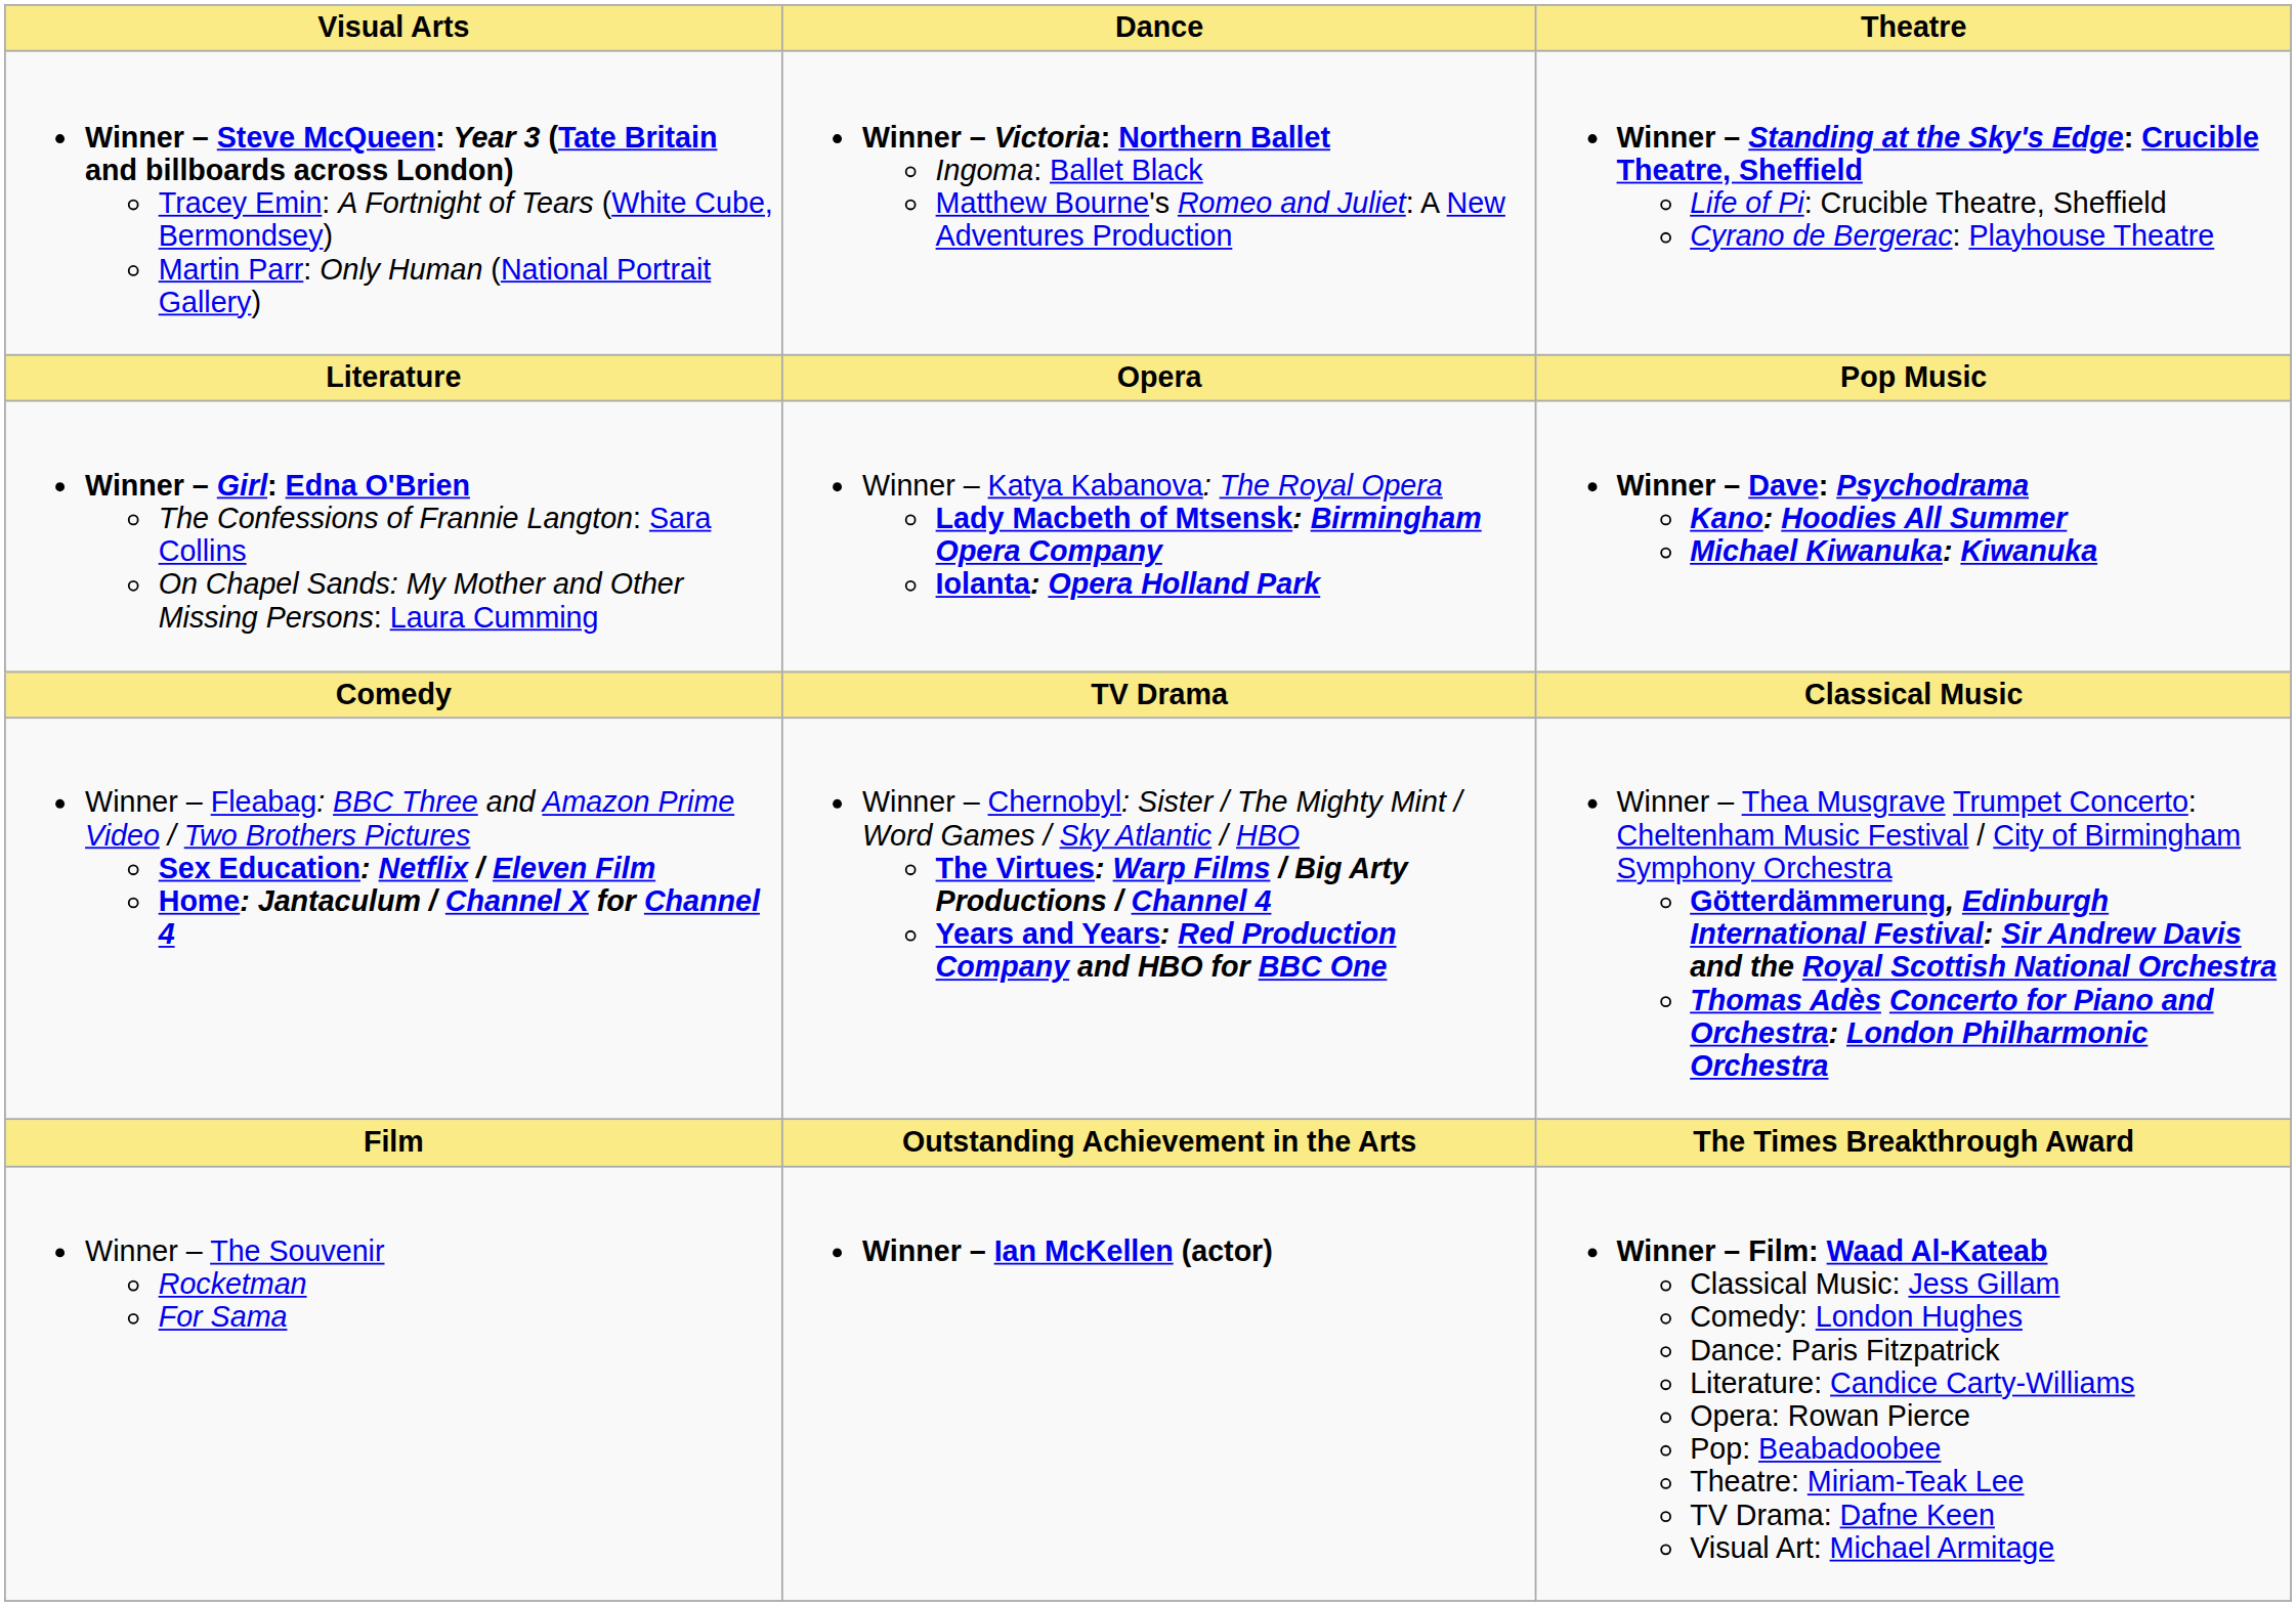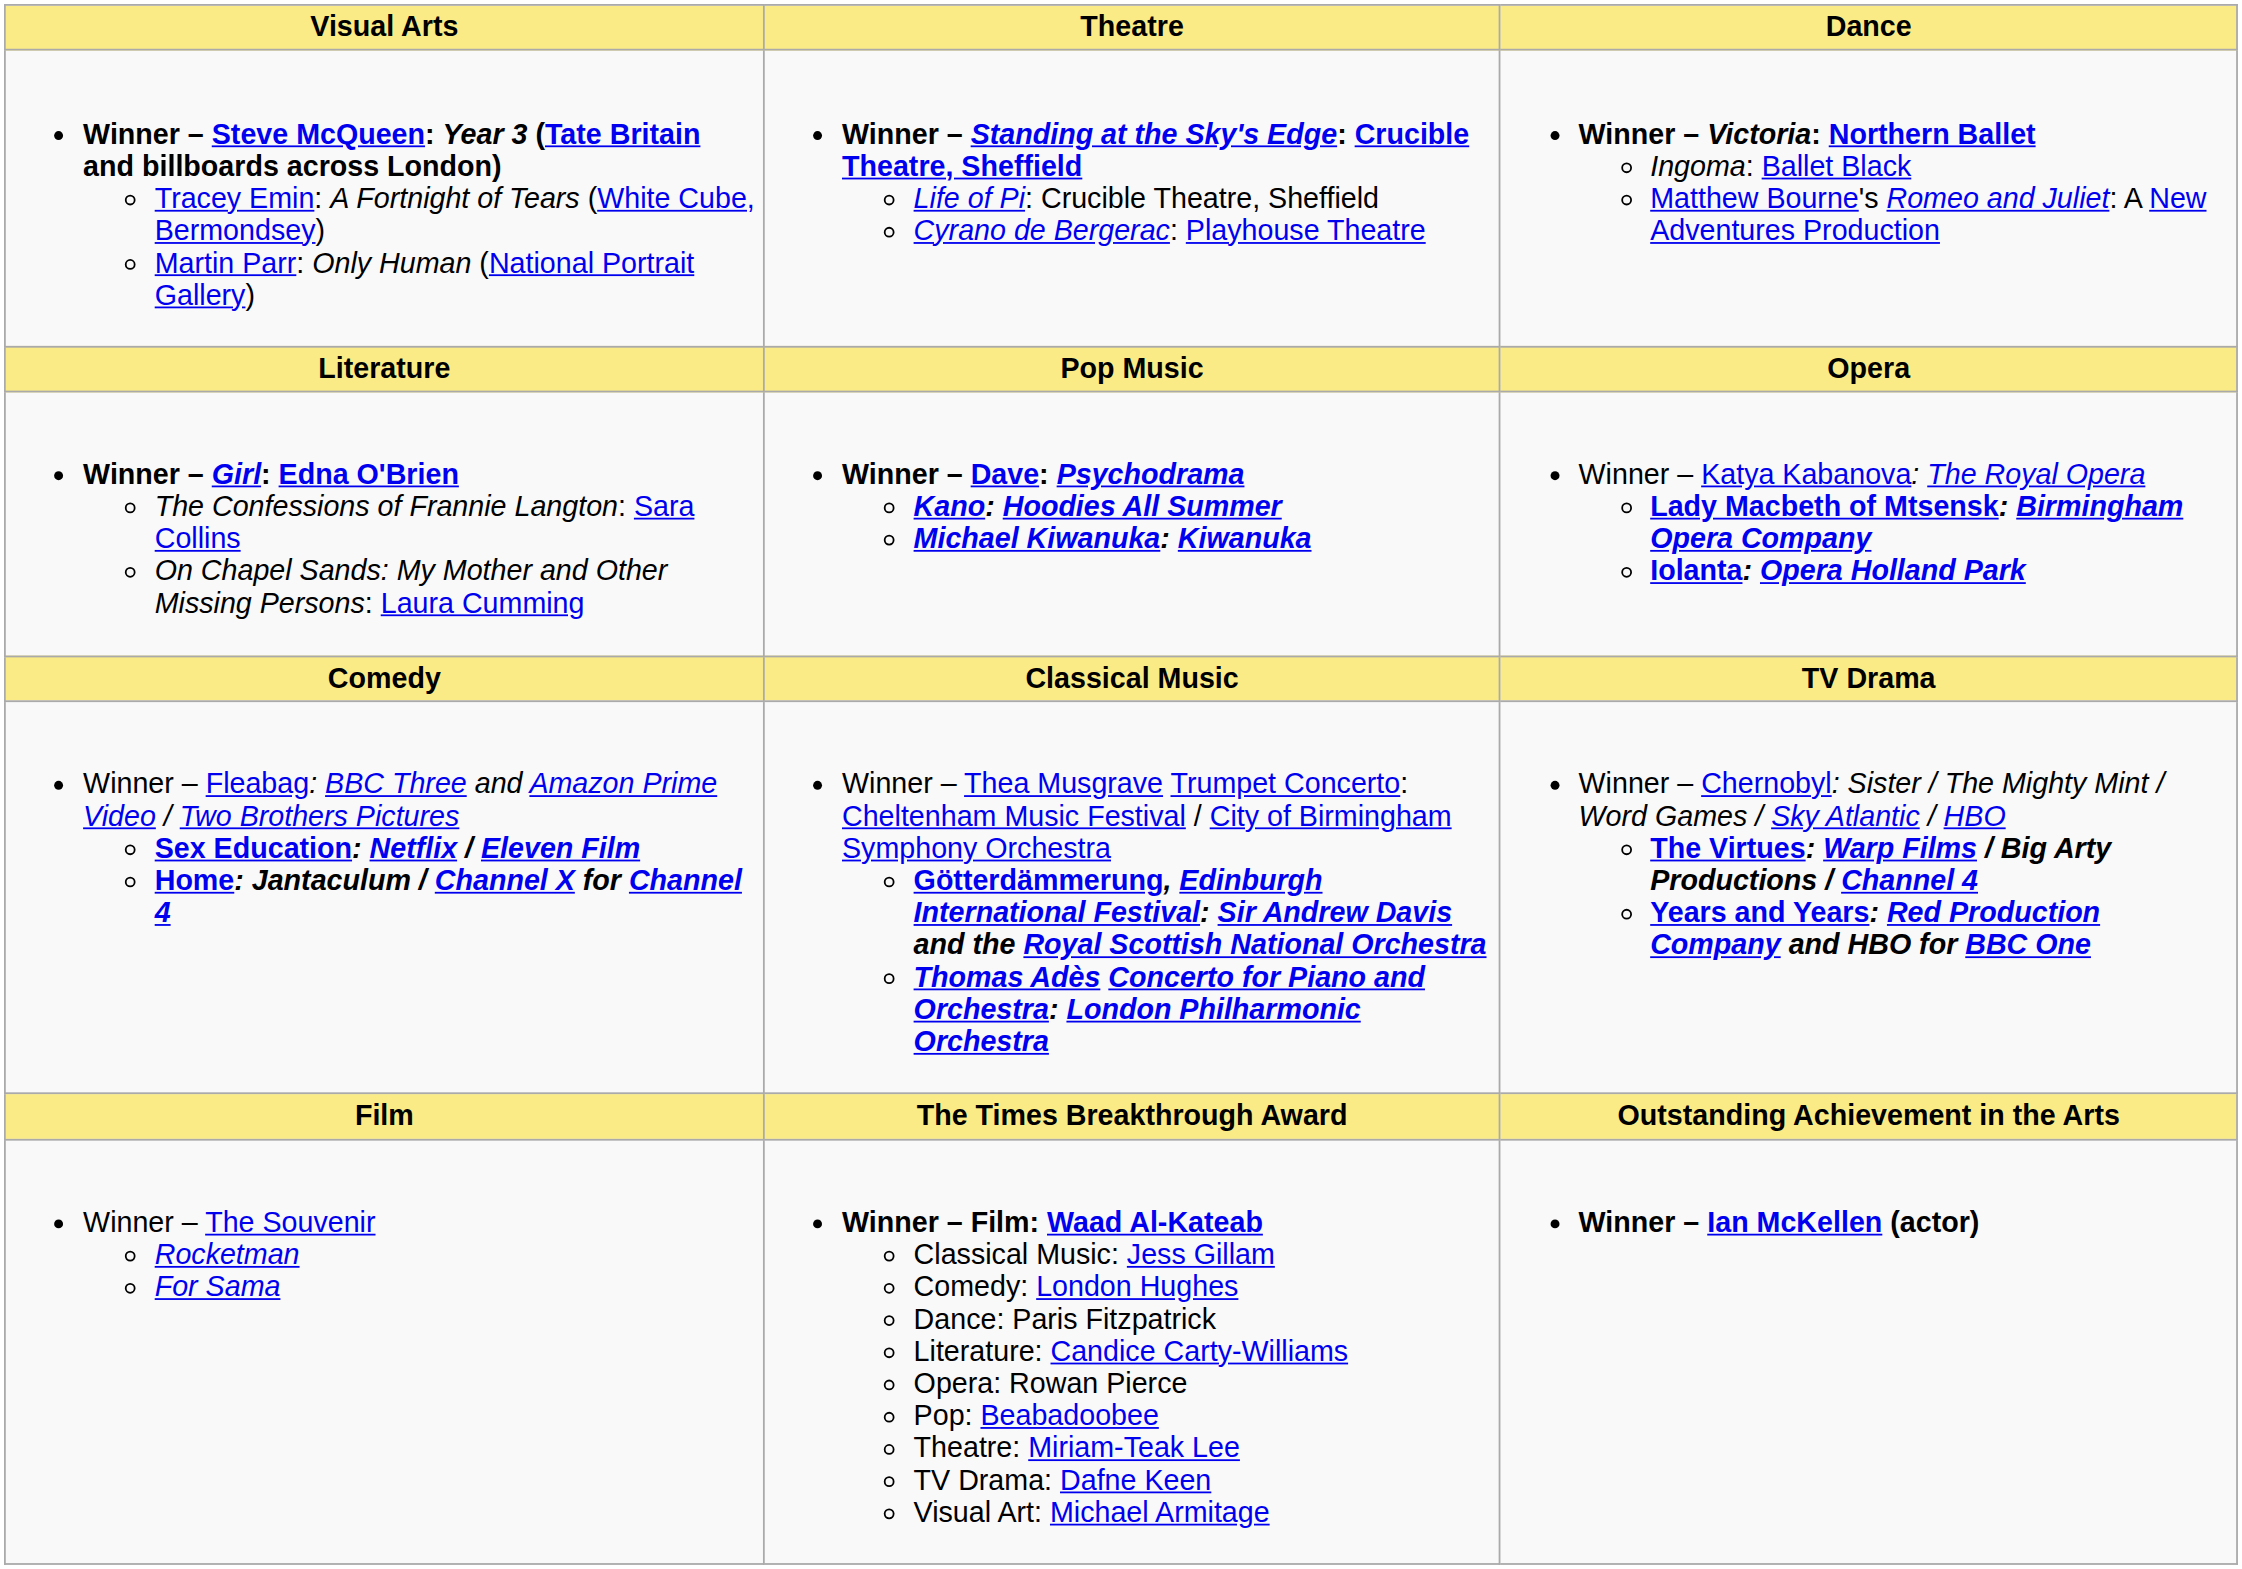columns swapped: Theatre <-> Dance
